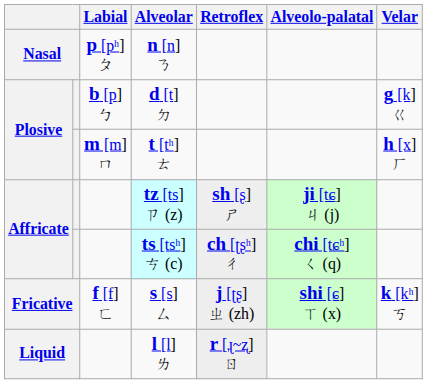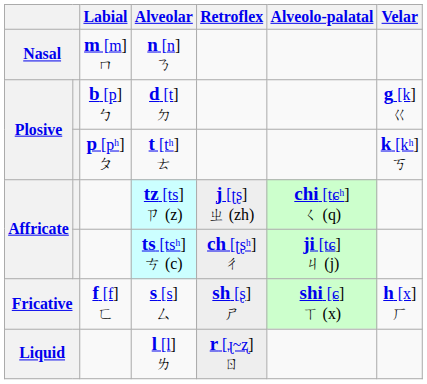n [n] ㄋ | Labial: p [pʰ] ㄆ -> m [m] ㄇ
t [tʰ] ㄊ | Labial: m [m] ㄇ -> p [pʰ] ㄆ
t [tʰ] ㄊ | Velar: h [x] ㄏ -> k [kʰ] ㄎ
tz [ts] ㄗ (z) | Retroflex: sh [ʂ] ㄕ -> j [ʈʂ] ㄓ (zh)
tz [ts] ㄗ (z) | Alveolo-palatal: ji [tɕ] ㄐ (j) -> chi [tɕʰ] ㄑ (q)
ts [tsʰ] ㄘ (c) | Alveolo-palatal: chi [tɕʰ] ㄑ (q) -> ji [tɕ] ㄐ (j)
s [s] ㄙ | Retroflex: j [ʈʂ] ㄓ (zh) -> sh [ʂ] ㄕ
s [s] ㄙ | Velar: k [kʰ] ㄎ -> h [x] ㄏ
